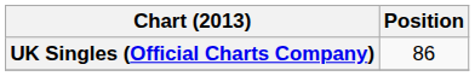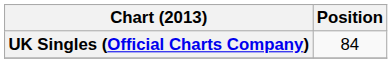UK Singles (Official Charts Company) | Position: 86 -> 84
